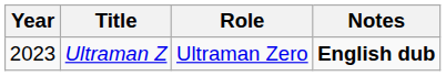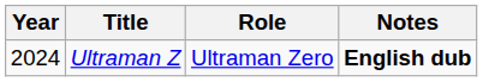Ultraman Z | Year: 2023 -> 2024
